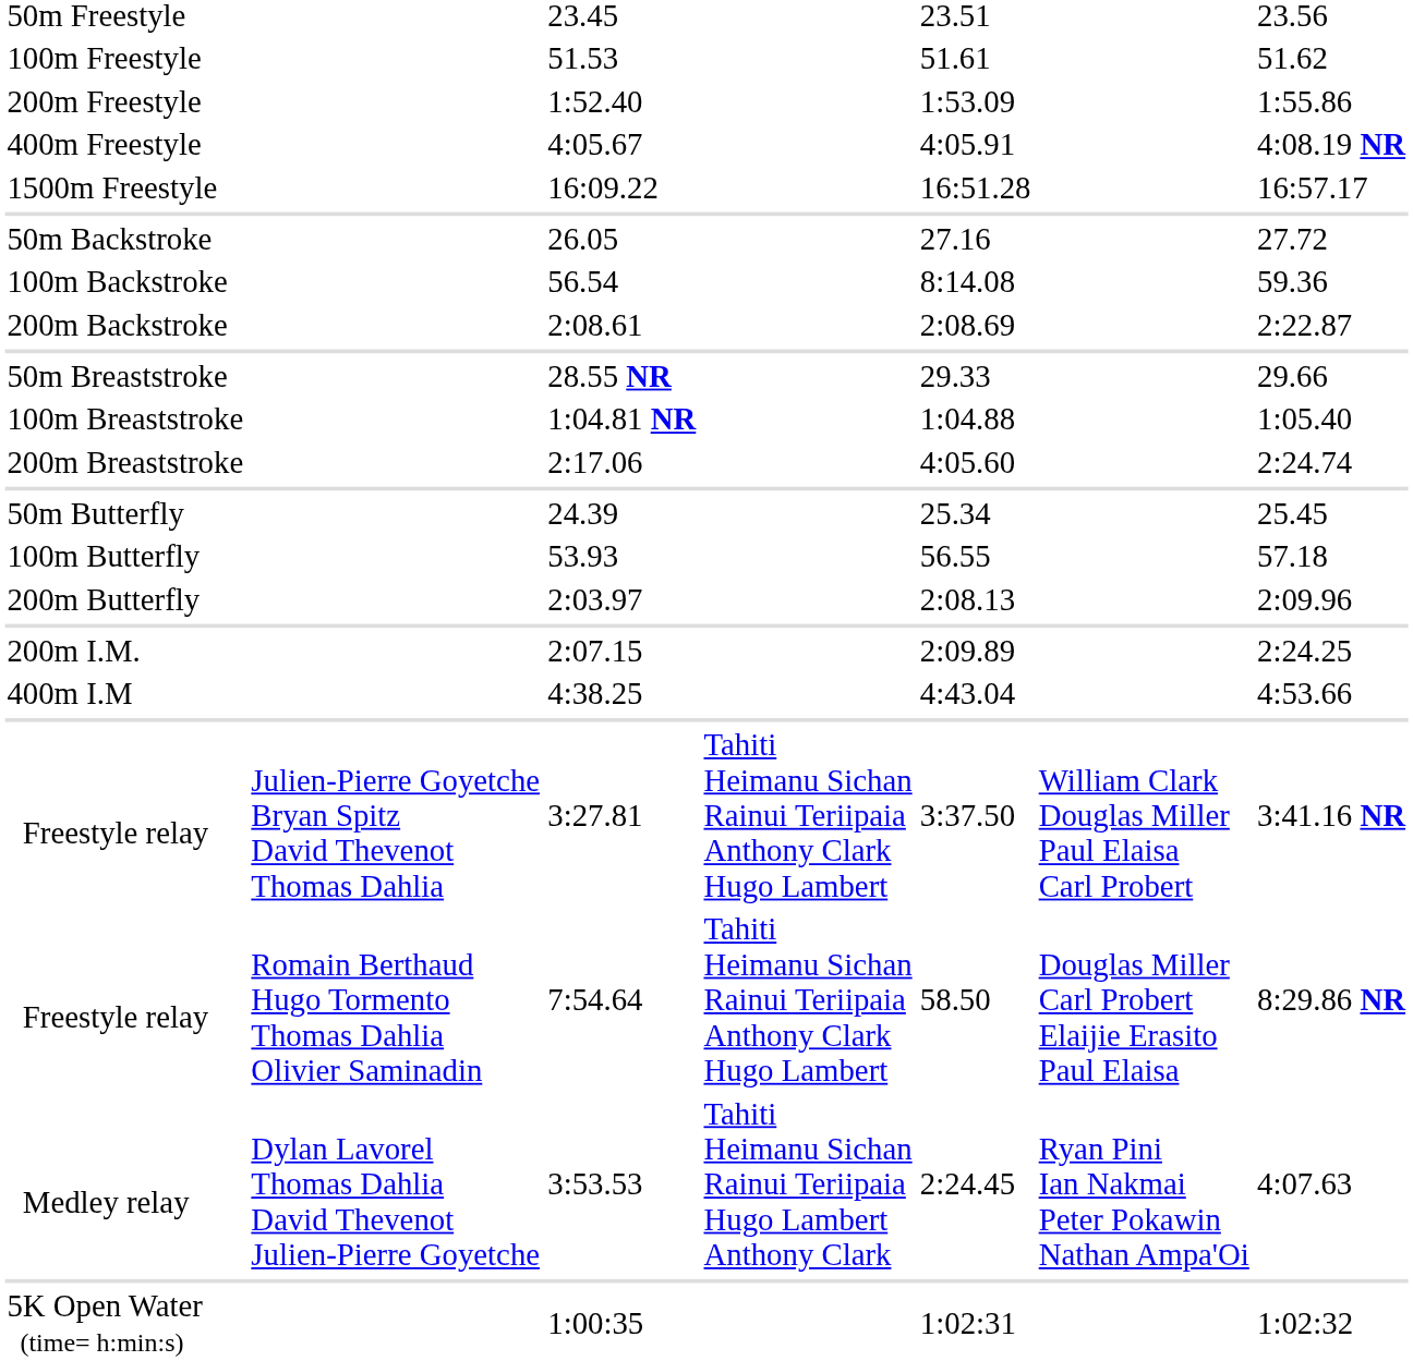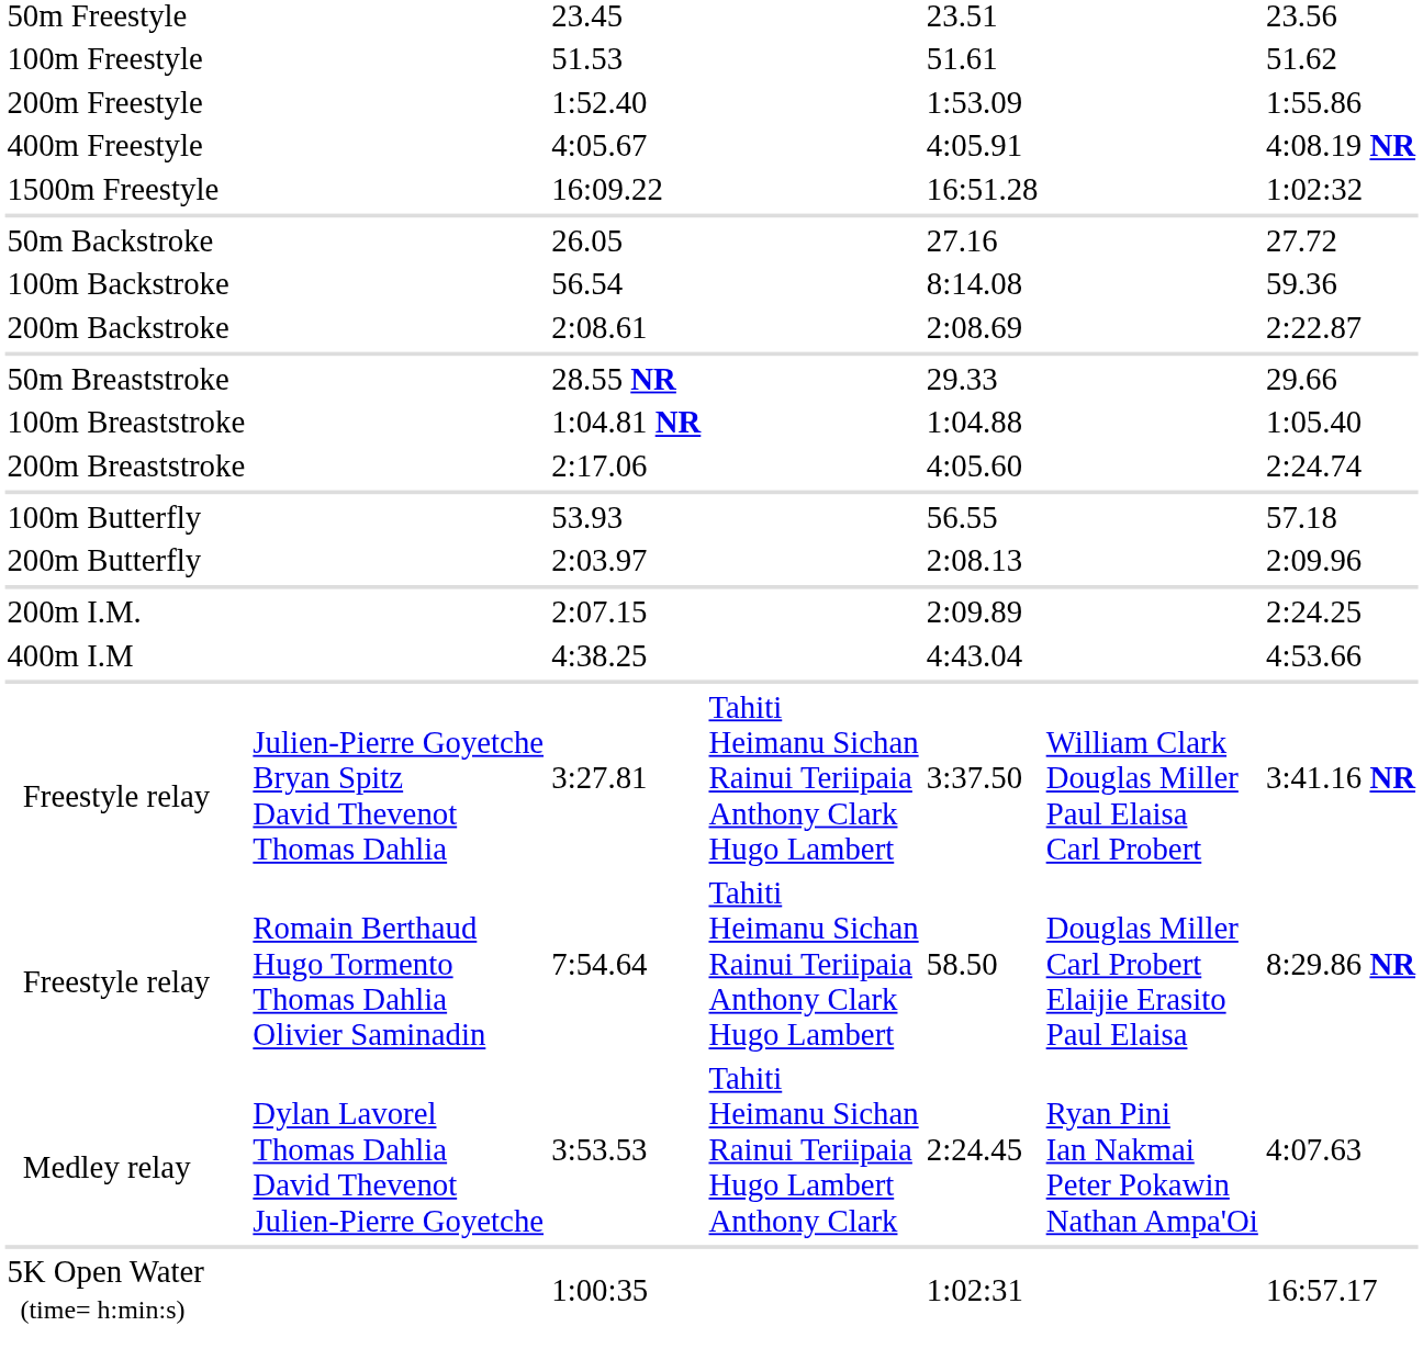16:09.22 | column 7: 16:57.17 -> 1:02:32
- row: 50m Butterfly | 24.39 | 25.34 | 25.45
1:00:35 | column 7: 1:02:32 -> 16:57.17
